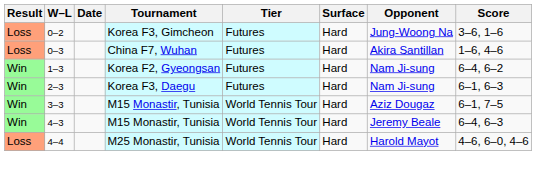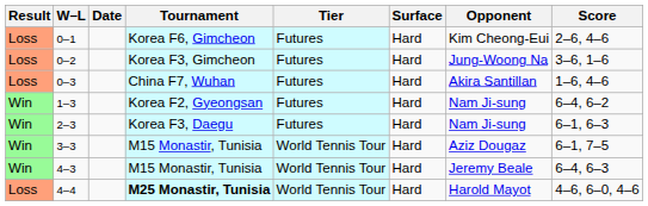+ row: Loss | 0–1 | Korea F6, Gimcheon | Futures | Hard | Kim Cheong-Eui | 2–6, 4–6
4–4 | Tournament: normal -> bold
